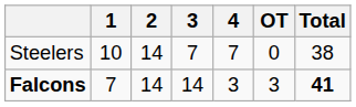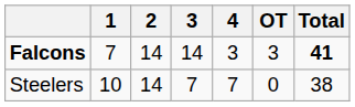rows swapped: Steelers <-> Falcons
